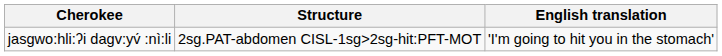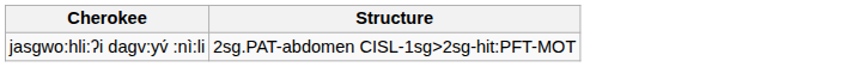- column: English translation | 'I'm going to hit you in the stomach'
